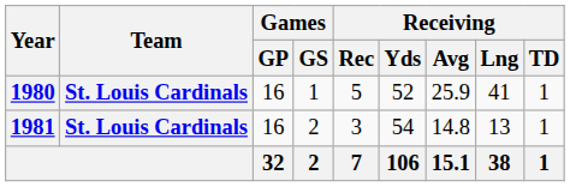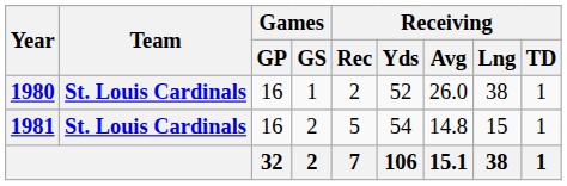1980 | Receiving / Rec: 5 -> 2
1980 | Receiving / Avg: 25.9 -> 26.0
1980 | Receiving / Lng: 41 -> 38
1981 | Receiving / Rec: 3 -> 5
1981 | Receiving / Lng: 13 -> 15
